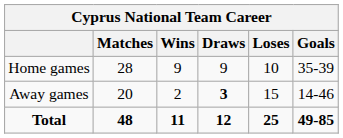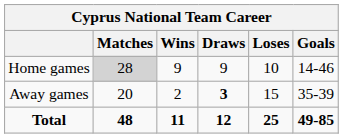Home games | Matches: no background -> lightgrey background
Home games | Goals: 35-39 -> 14-46
Away games | Goals: 14-46 -> 35-39
